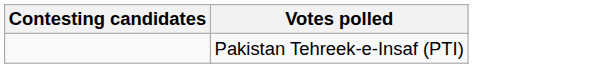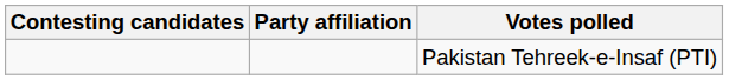+ column: Party affiliation
